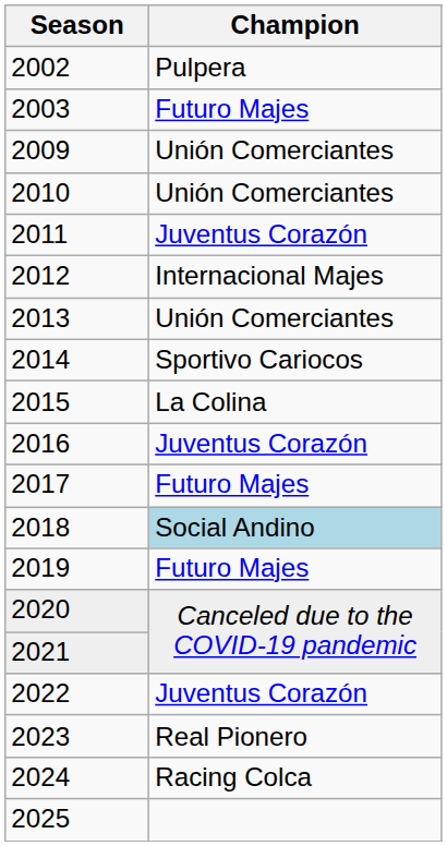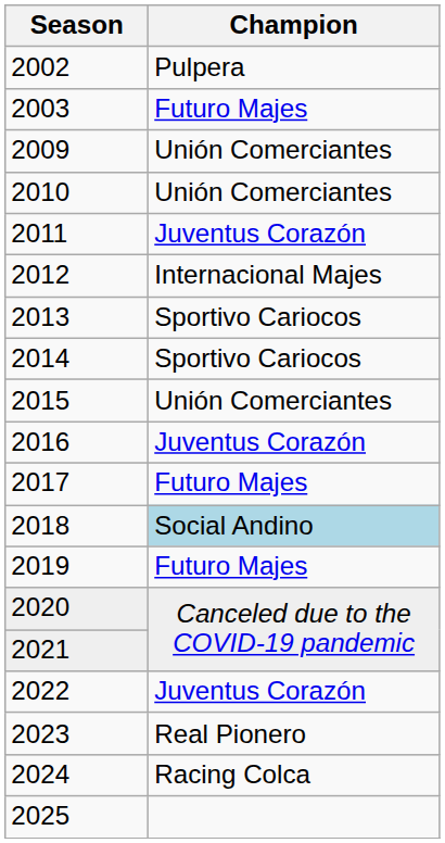2013 | Champion: Unión Comerciantes -> Sportivo Cariocos
2015 | Champion: La Colina -> Unión Comerciantes
